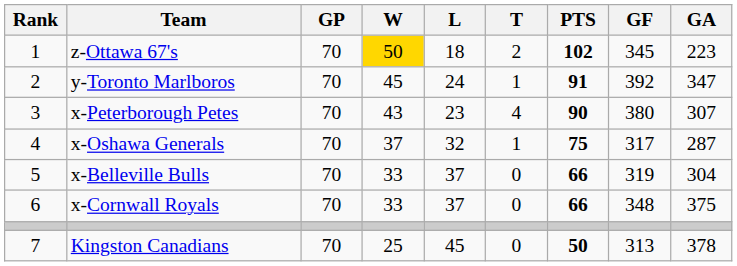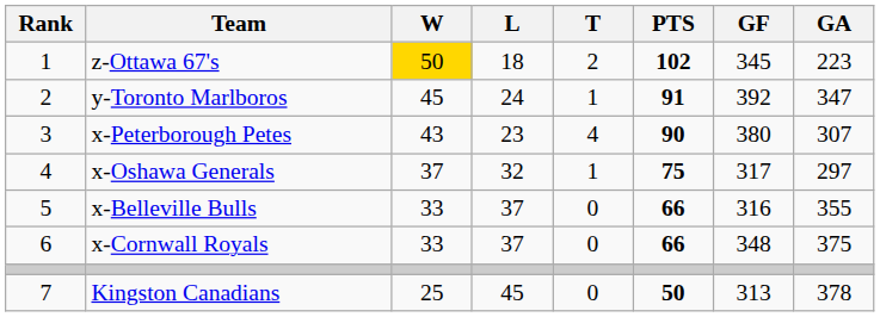- column: GP | 70 | 70 | 70 | 70 | 70 | 70 | 70
x-Oshawa Generals | GA: 287 -> 297
x-Belleville Bulls | GF: 319 -> 316
x-Belleville Bulls | GA: 304 -> 355
